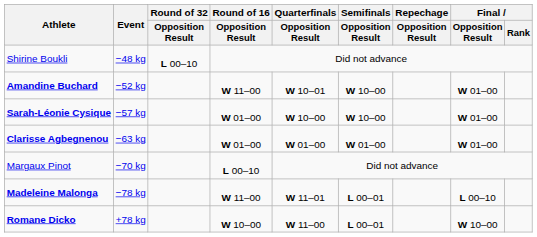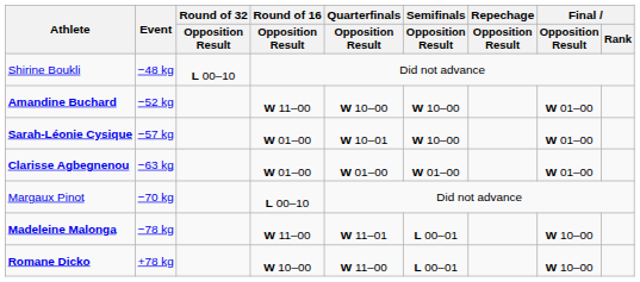Amandine Buchard | Quarterfinals / Opposition Result: W 10–01 -> W 10–00
Sarah-Léonie Cysique | Quarterfinals / Opposition Result: W 10–00 -> W 10–01
Madeleine Malonga | Final / Opposition Result: L 00–10 -> W 10–00
